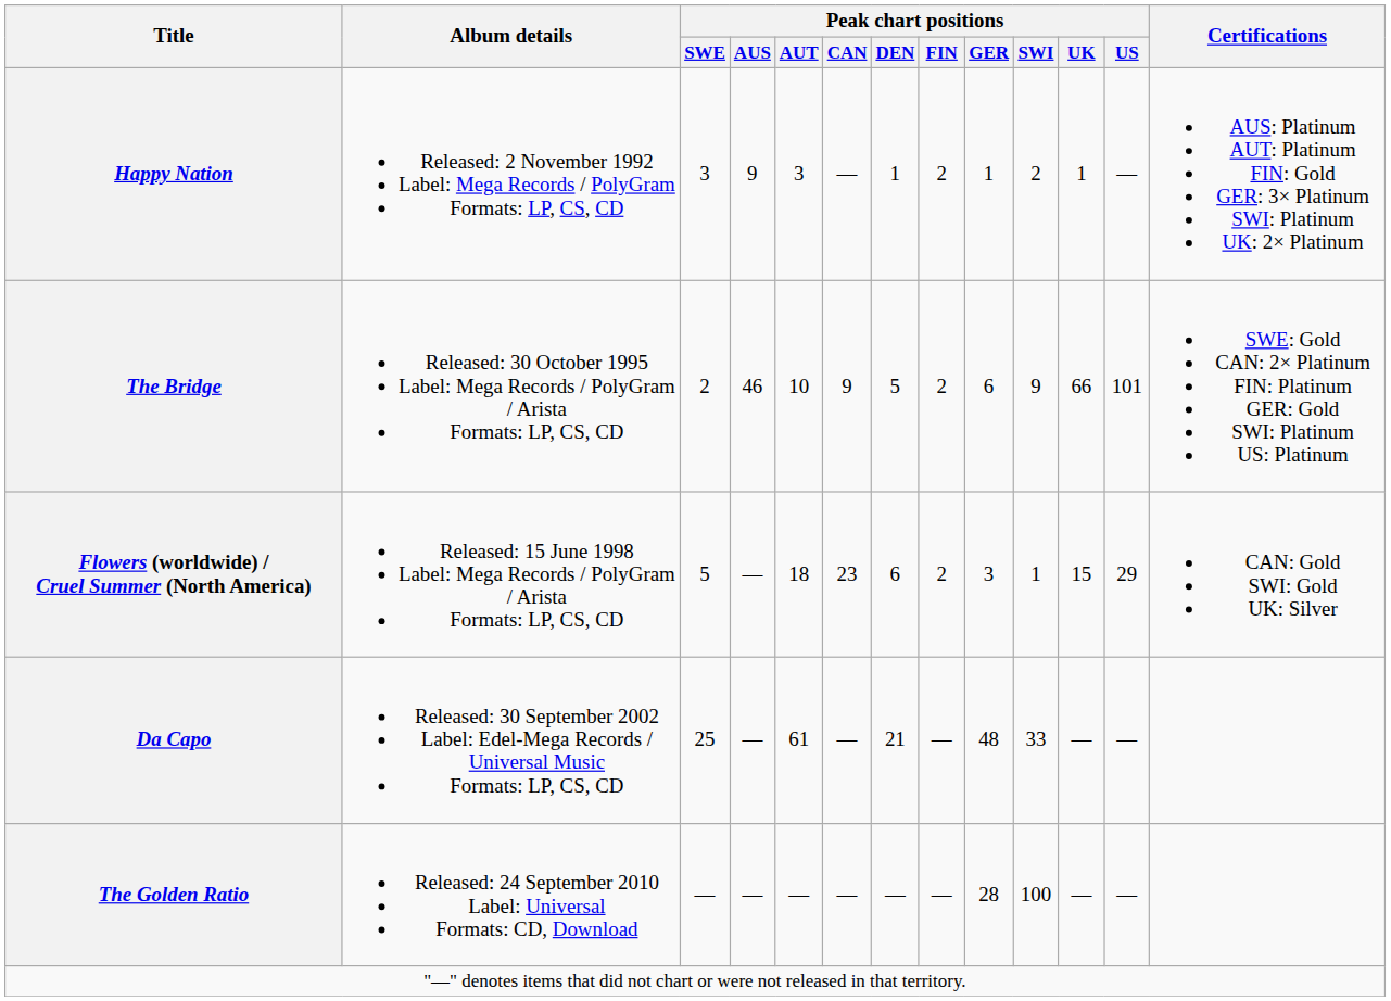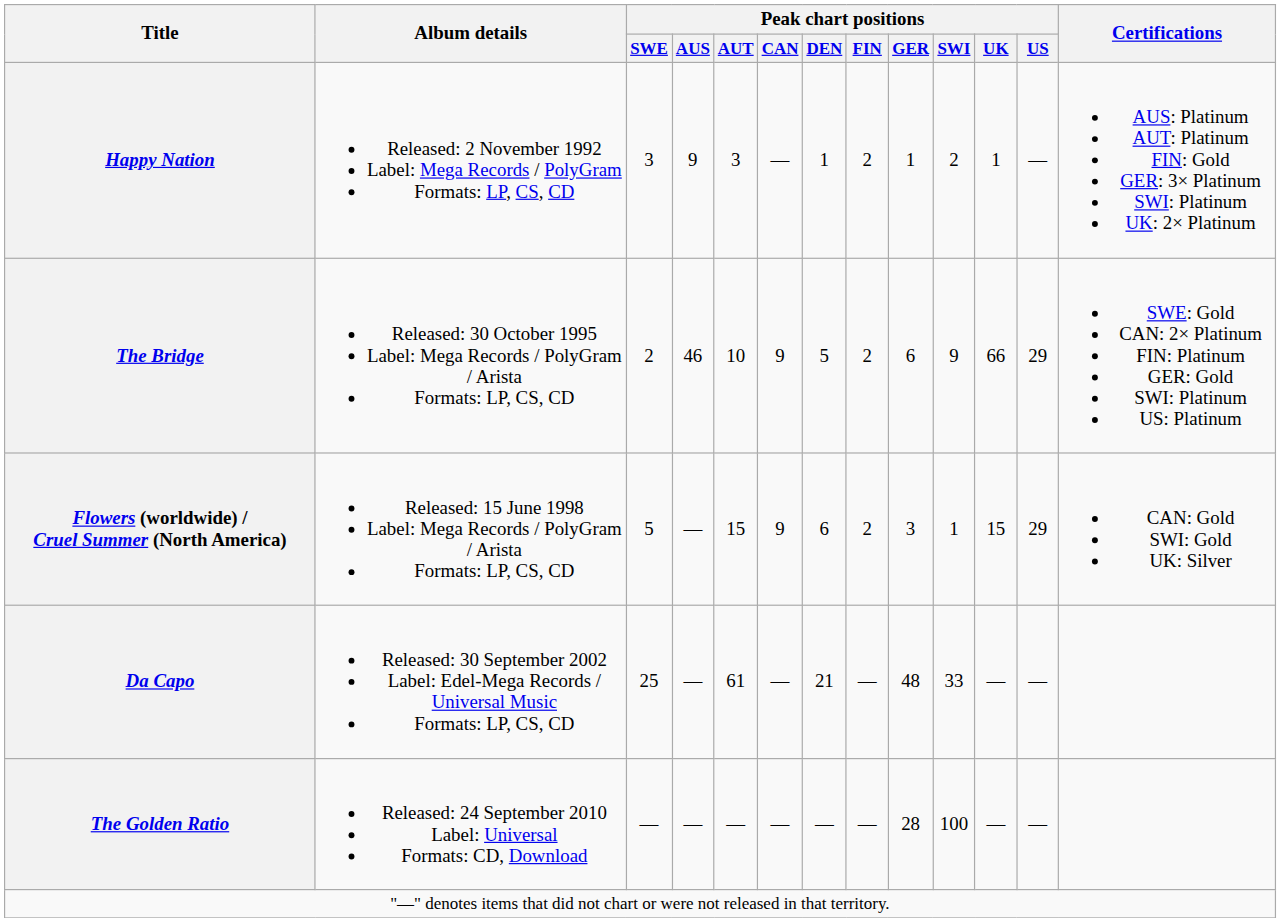The Bridge | Peak chart positions / US: 101 -> 29
Flowers (worldwide) / Cruel Summer (North America) | Peak chart positions / AUT: 18 -> 15
Flowers (worldwide) / Cruel Summer (North America) | Peak chart positions / CAN: 23 -> 9
